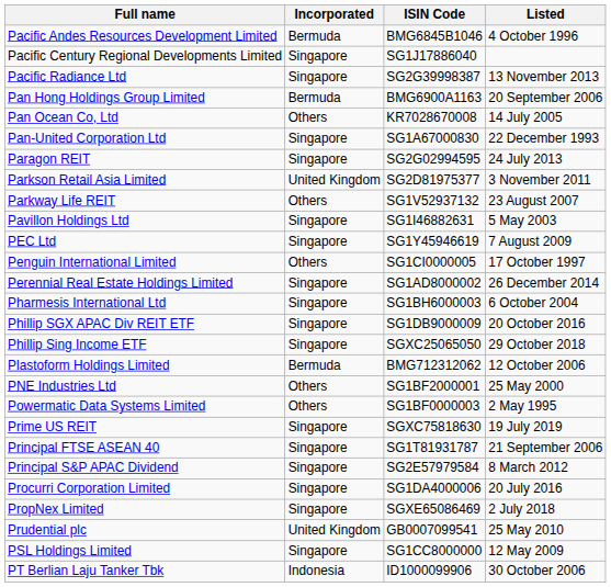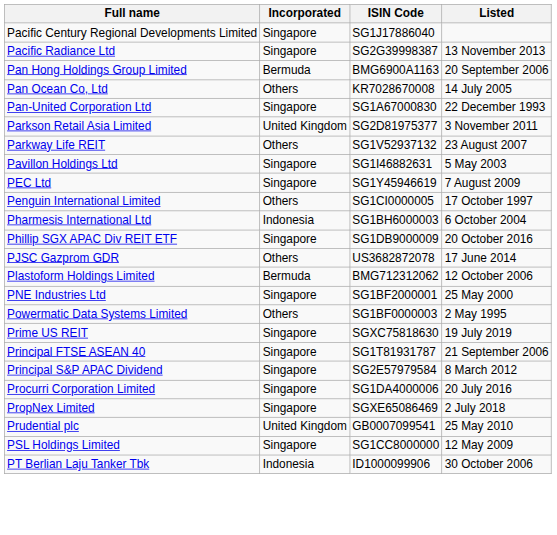- row: Pacific Andes Resources Development Limited | Bermuda | BMG6845B1046 | 4 October 1996
- row: Paragon REIT | Singapore | SG2G02994595 | 24 July 2013
- row: Perennial Real Estate Holdings Limited | Singapore | SG1AD8000002 | 26 December 2014
Pharmesis International Ltd | Incorporated: Singapore -> Indonesia
- row: Phillip Sing Income ETF | Singapore | SGXC25065050 | 29 October 2018
+ row: PJSC Gazprom GDR | Others | US3682872078 | 17 June 2014
PNE Industries Ltd | Incorporated: Others -> Singapore
